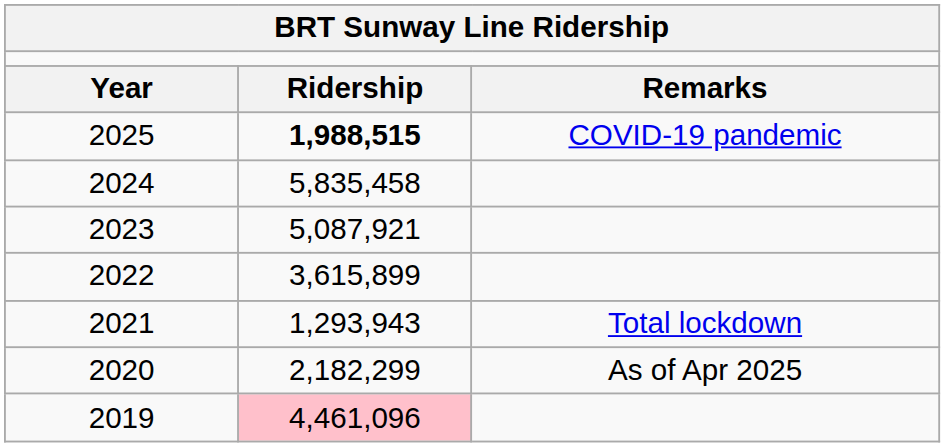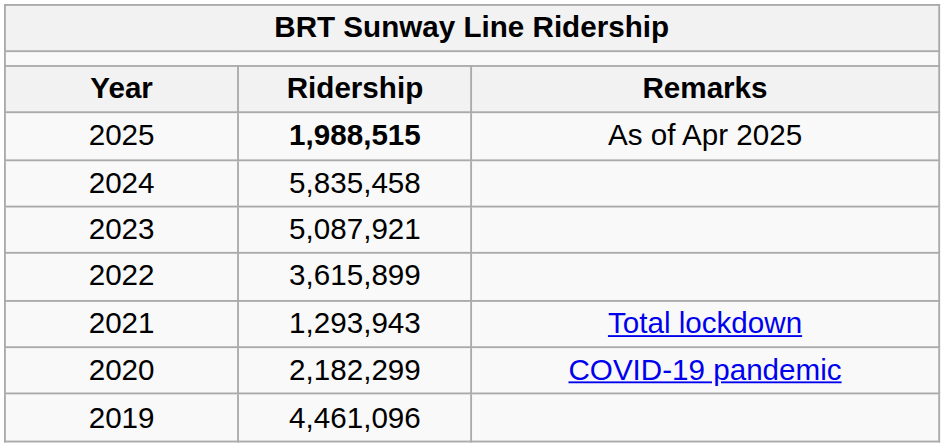2025 | column 3: COVID-19 pandemic -> As of Apr 2025
2020 | column 3: As of Apr 2025 -> COVID-19 pandemic
2019 | column 2: pink background -> no background
